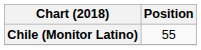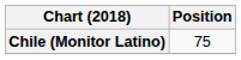Chile (Monitor Latino) | Position: 55 -> 75
